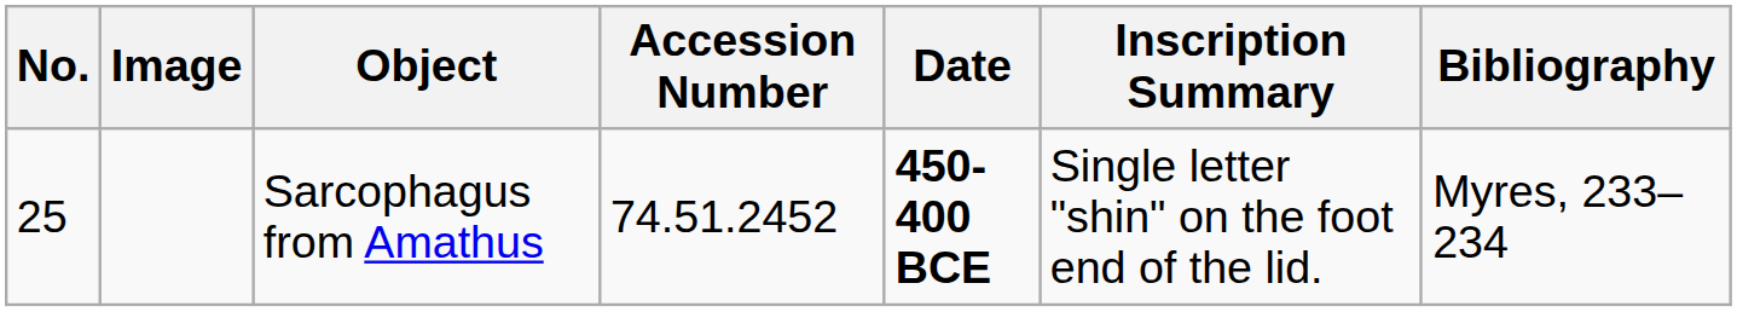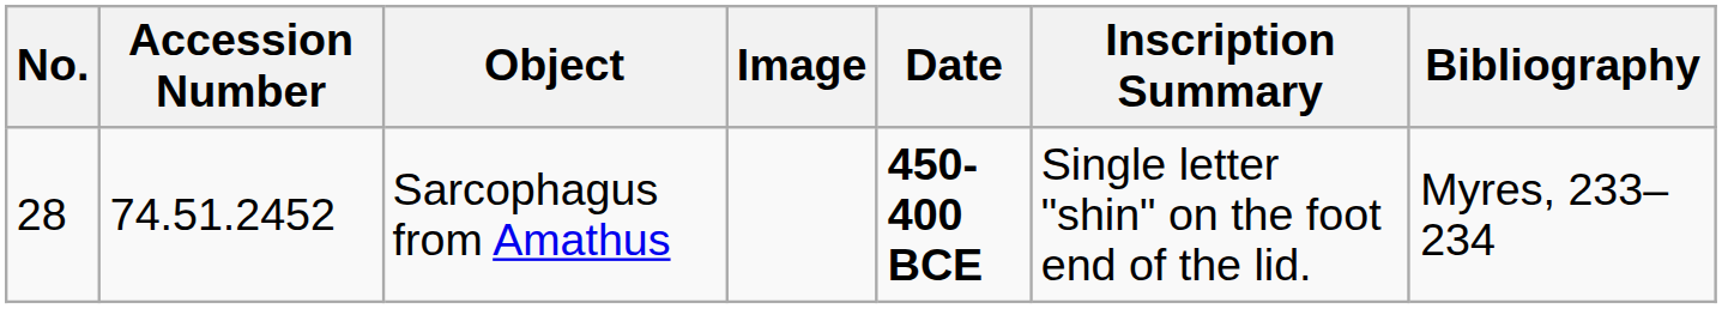columns swapped: Image <-> Accession Number
Sarcophagus from Amathus | No.: 25 -> 28
